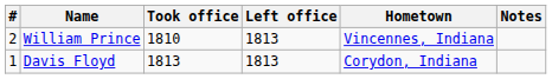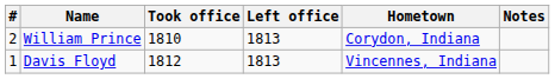William Prince | Hometown: Vincennes, Indiana -> Corydon, Indiana
Davis Floyd | Took office: 1813 -> 1812
Davis Floyd | Hometown: Corydon, Indiana -> Vincennes, Indiana
